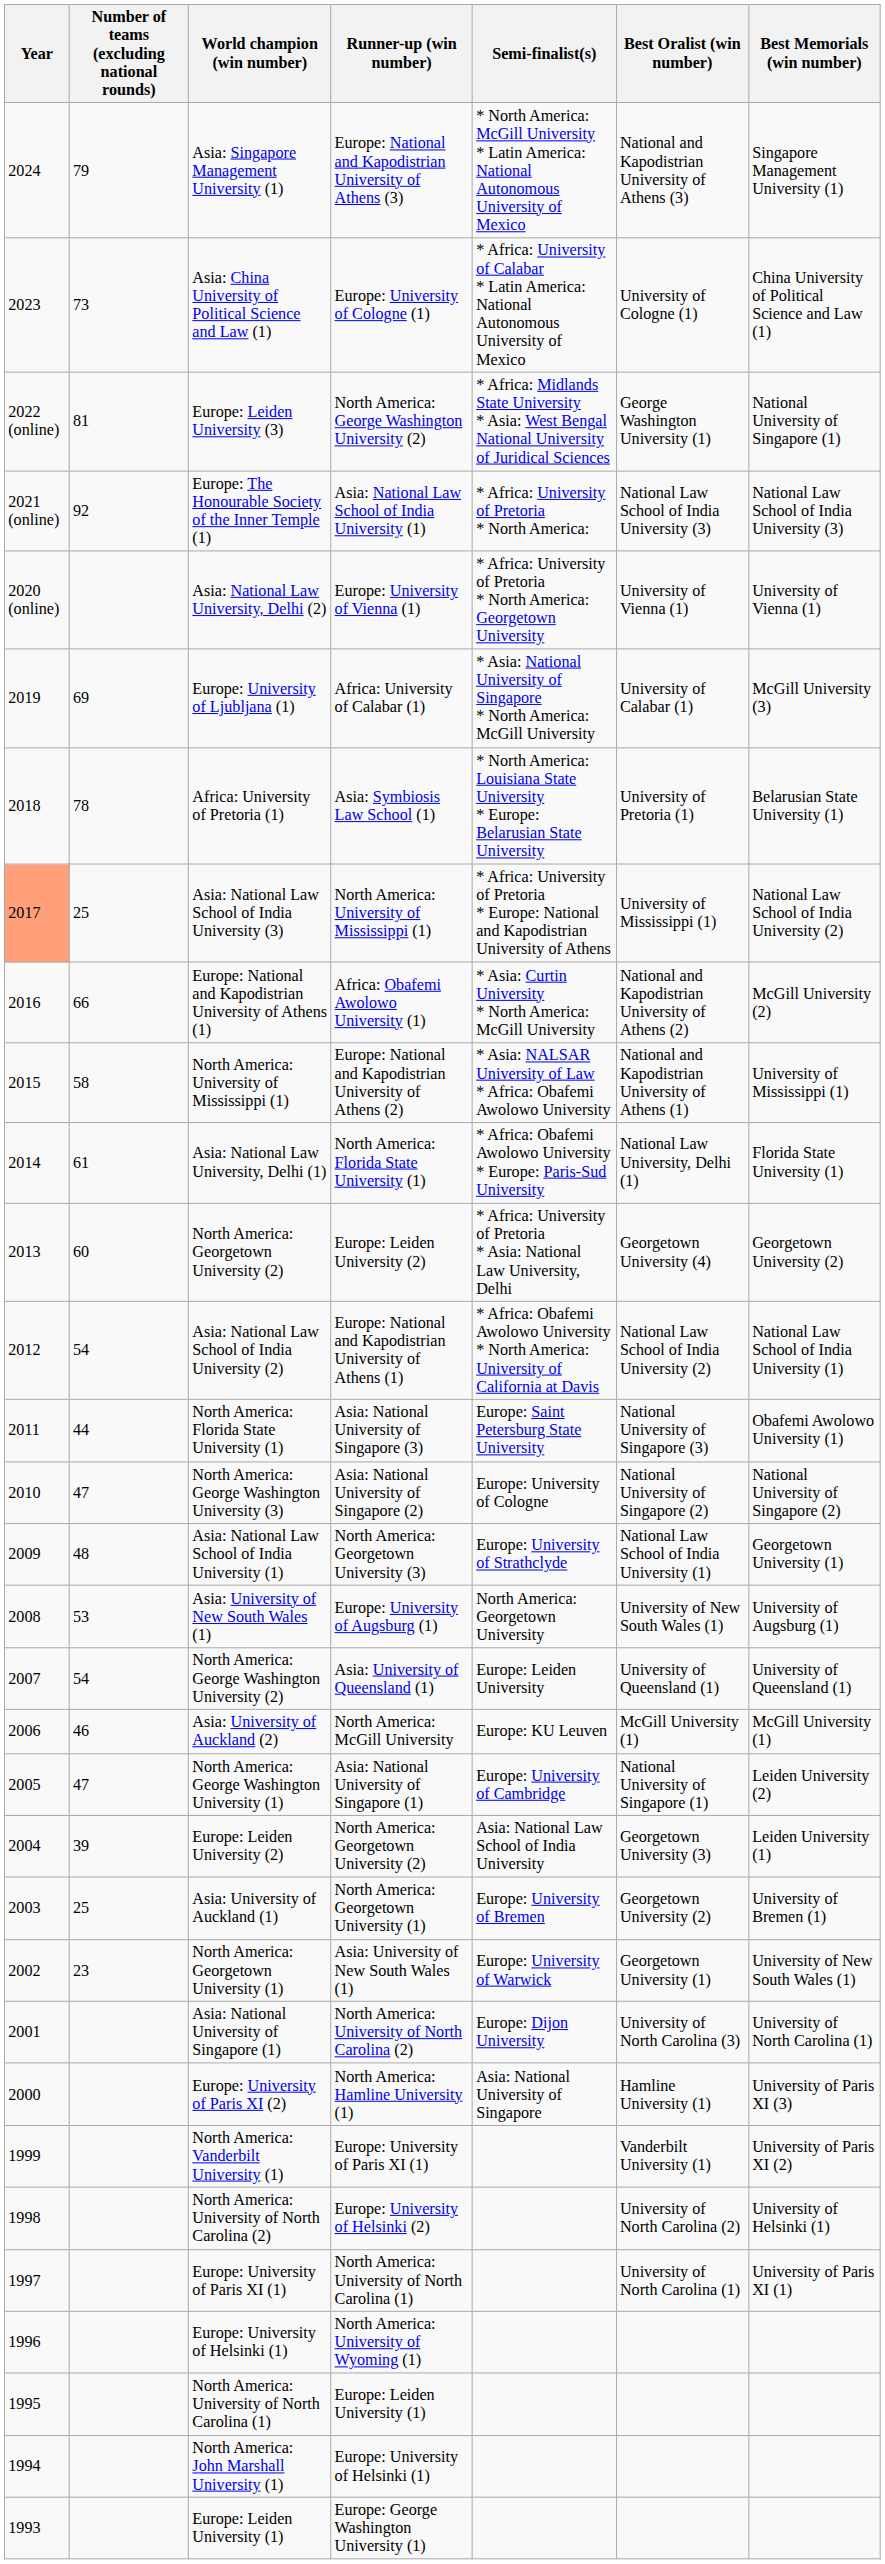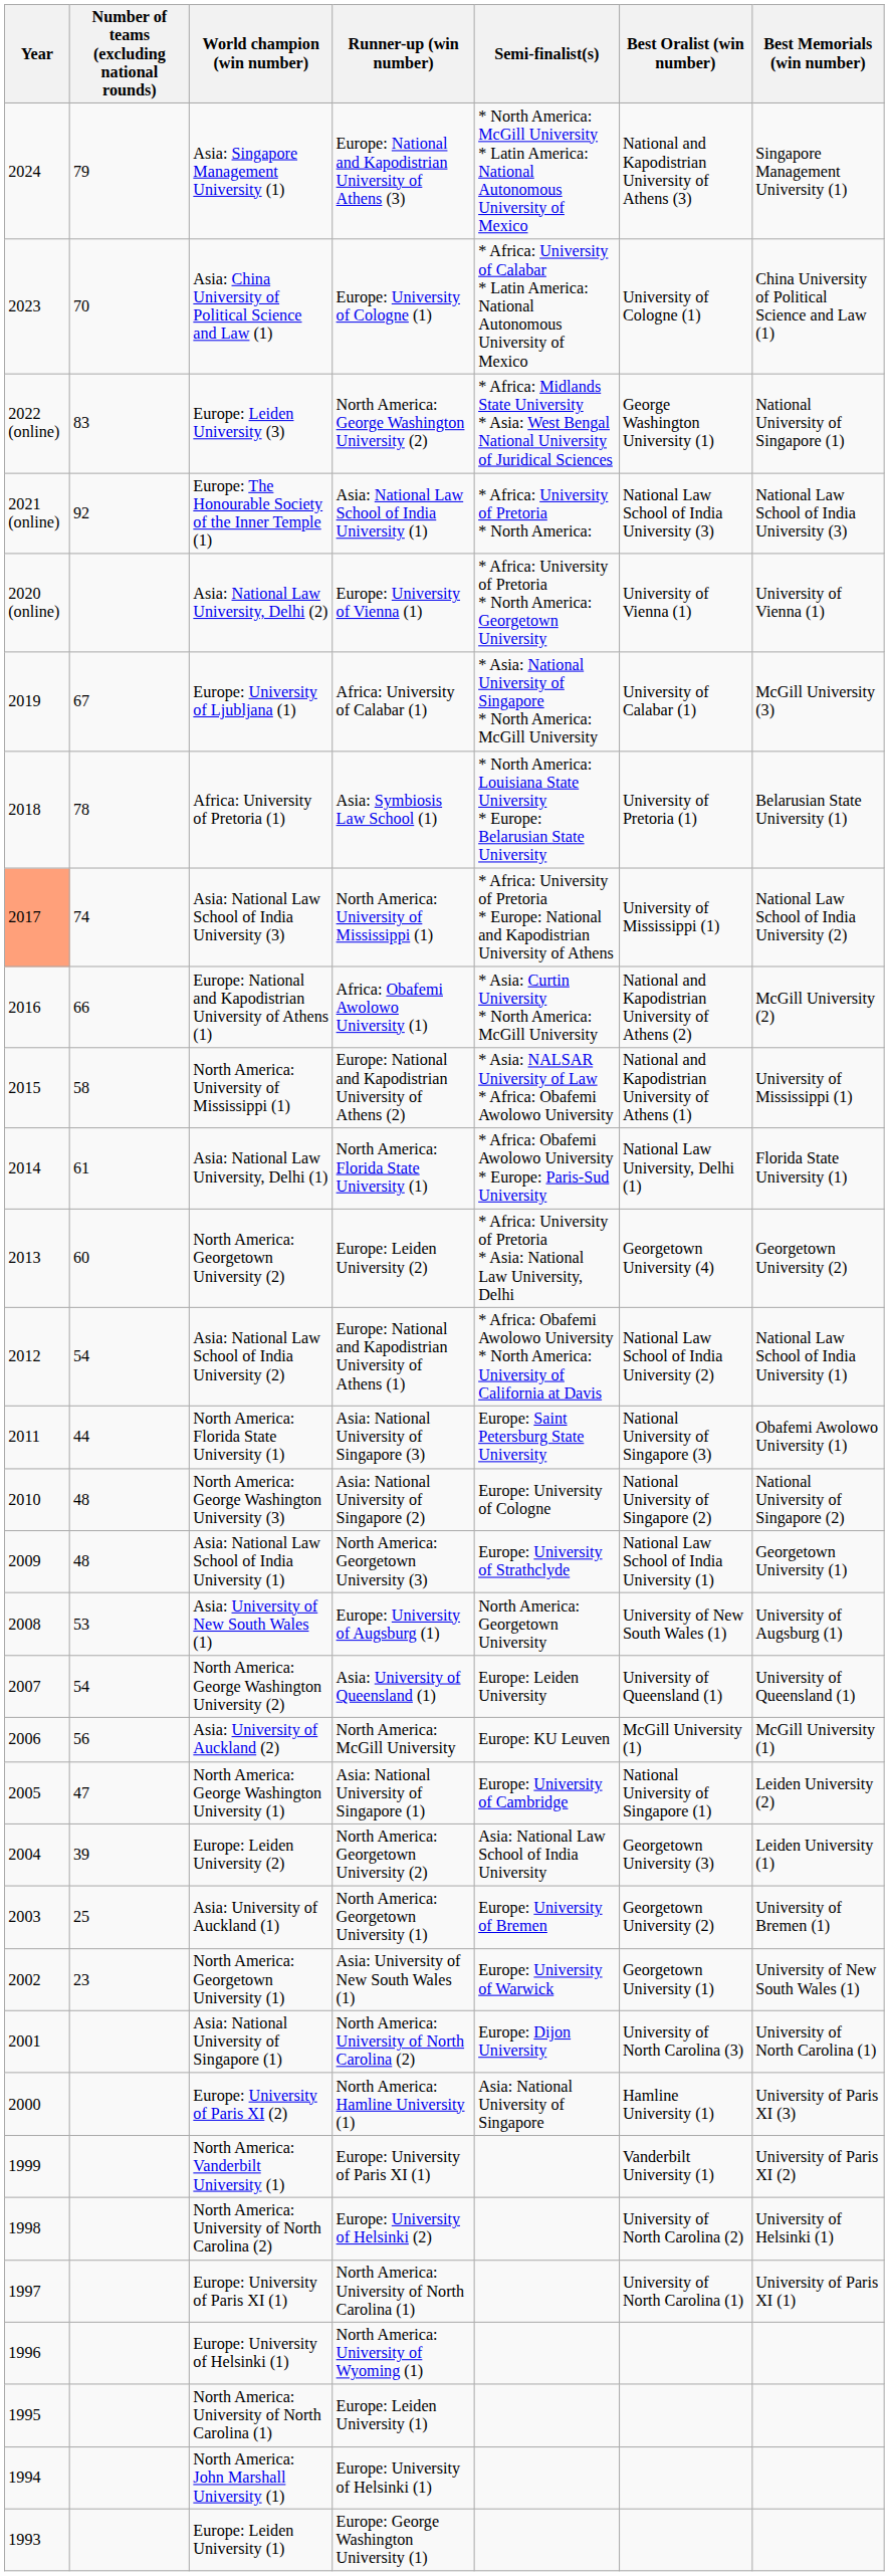Asia: China University of Political Science and Law (1) | Number of teams (excluding national rounds): 73 -> 70
Europe: Leiden University (3) | Number of teams (excluding national rounds): 81 -> 83
Europe: University of Ljubljana (1) | Number of teams (excluding national rounds): 69 -> 67
Asia: National Law School of India University (3) | Number of teams (excluding national rounds): 25 -> 74
North America: George Washington University (3) | Number of teams (excluding national rounds): 47 -> 48
Asia: University of Auckland (2) | Number of teams (excluding national rounds): 46 -> 56
